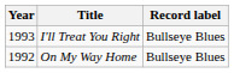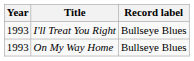On My Way Home | Year: 1992 -> 1993
